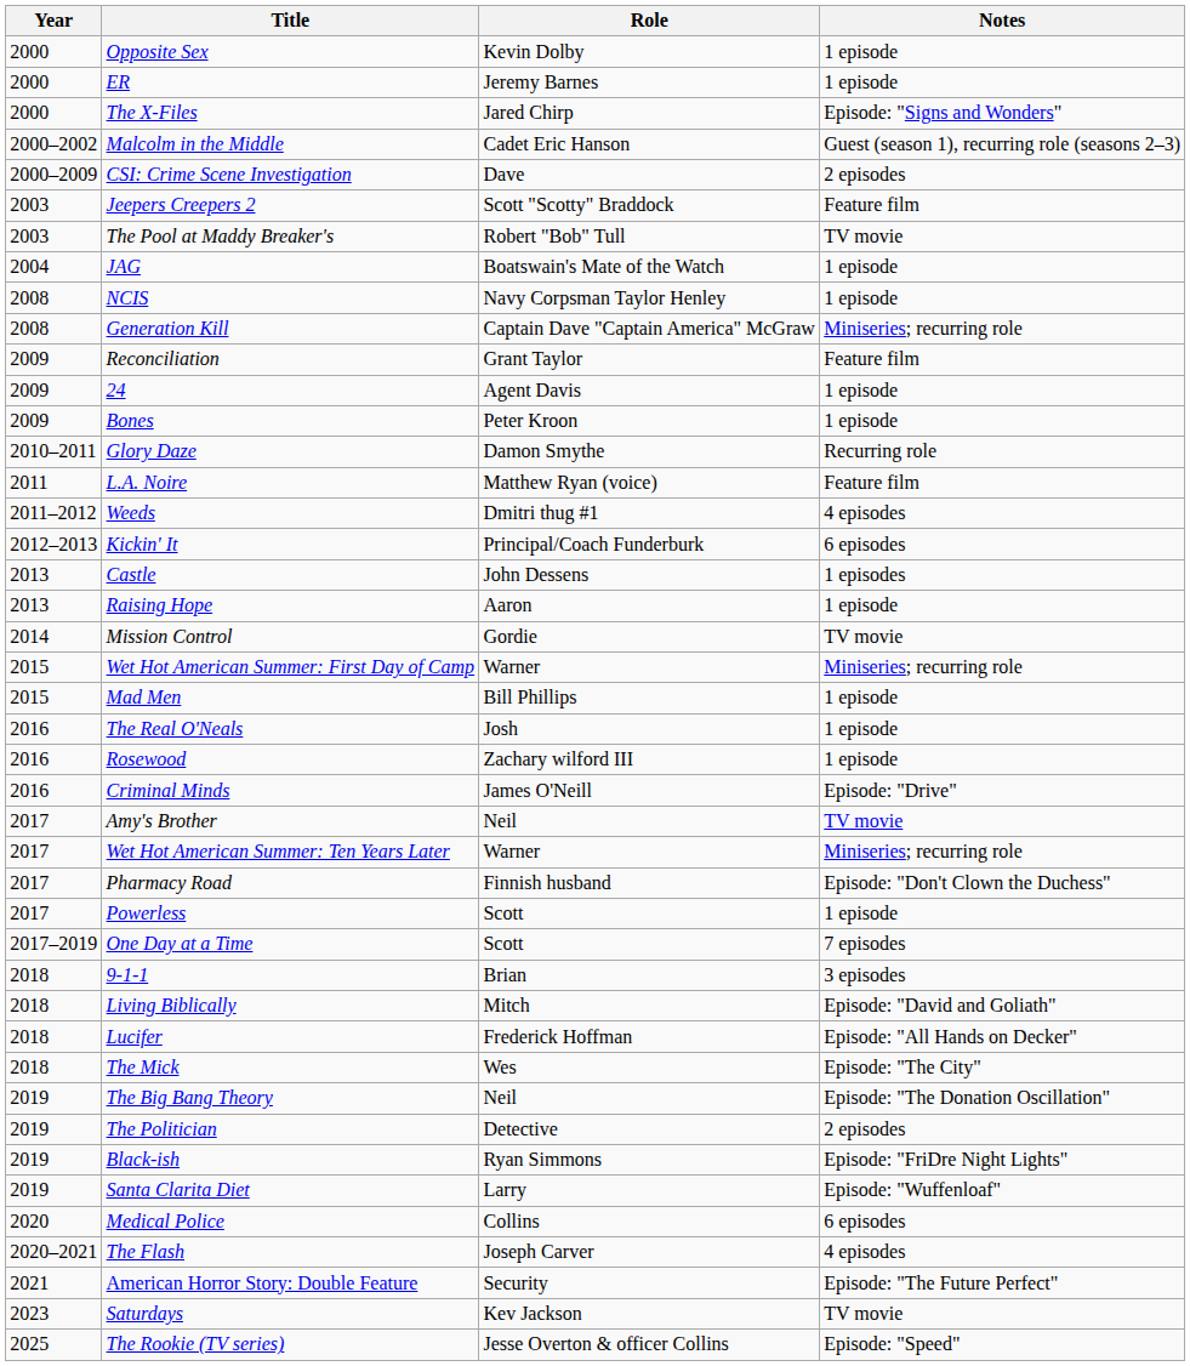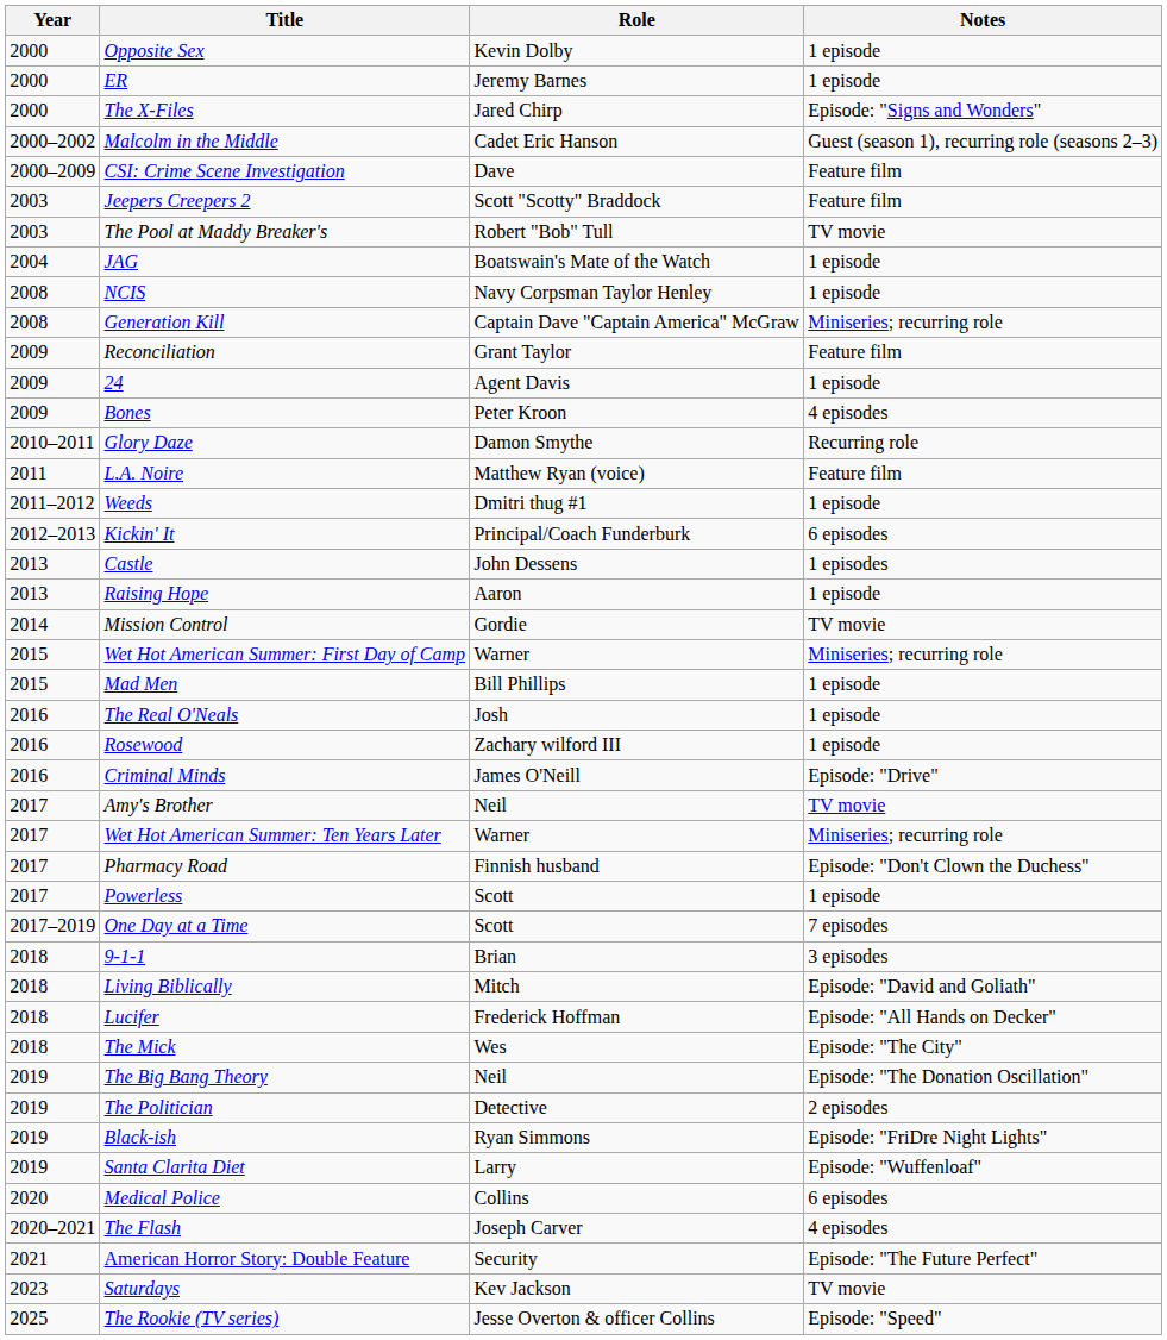CSI: Crime Scene Investigation | Notes: 2 episodes -> Feature film
Bones | Notes: 1 episode -> 4 episodes
Weeds | Notes: 4 episodes -> 1 episode
